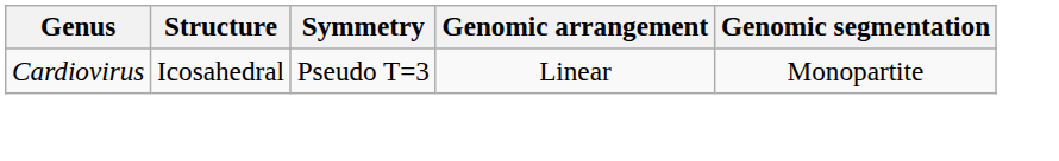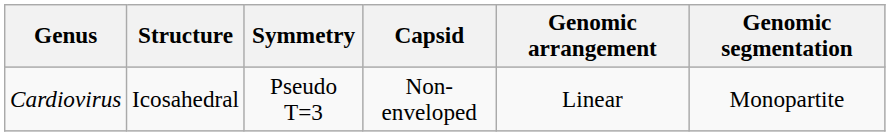+ column: Capsid | Non-enveloped
